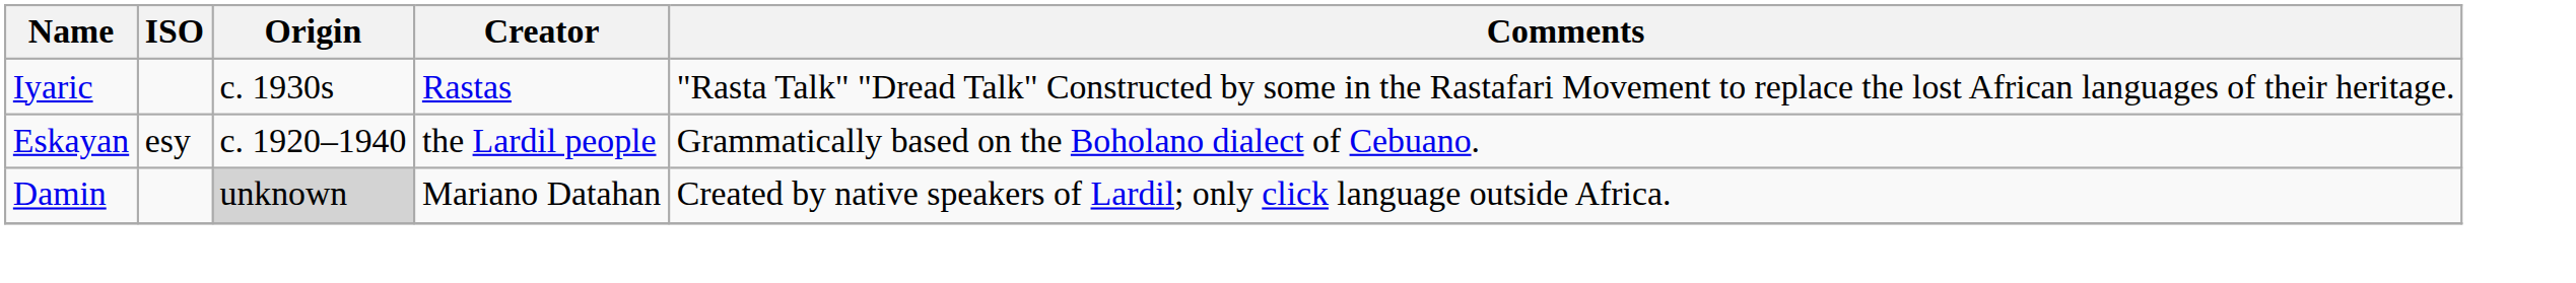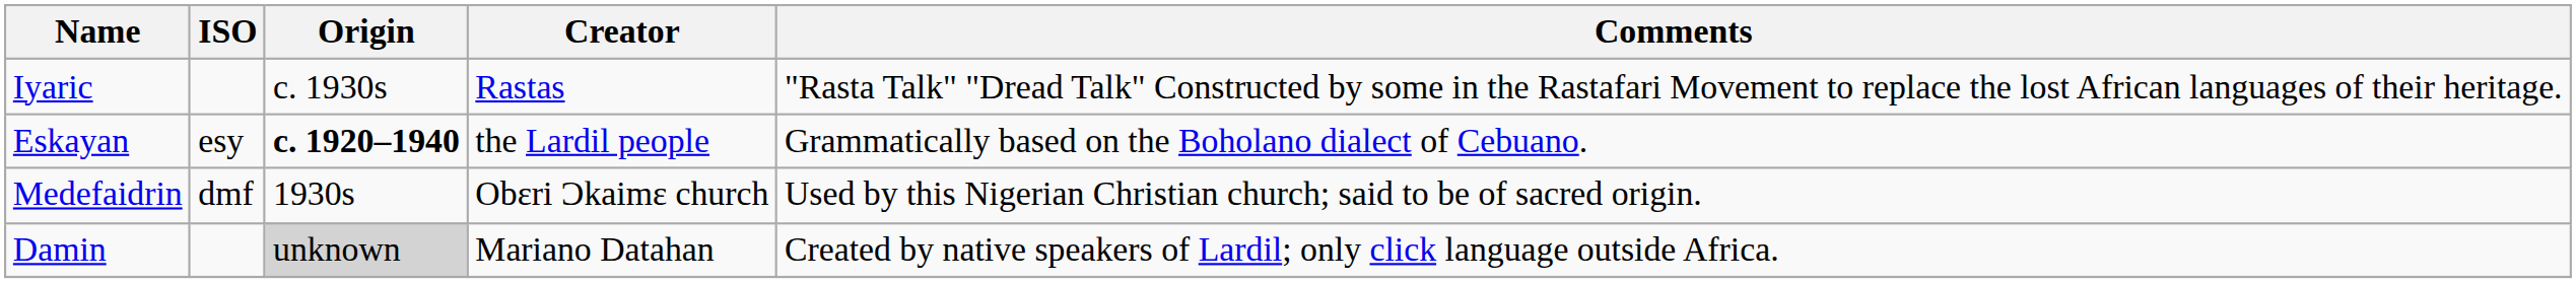Eskayan | Origin: normal -> bold
+ row: Medefaidrin | dmf | 1930s | Obɛri Ɔkaimɛ church | Used by this Nigerian Christian church; said to be of sacred origin.
